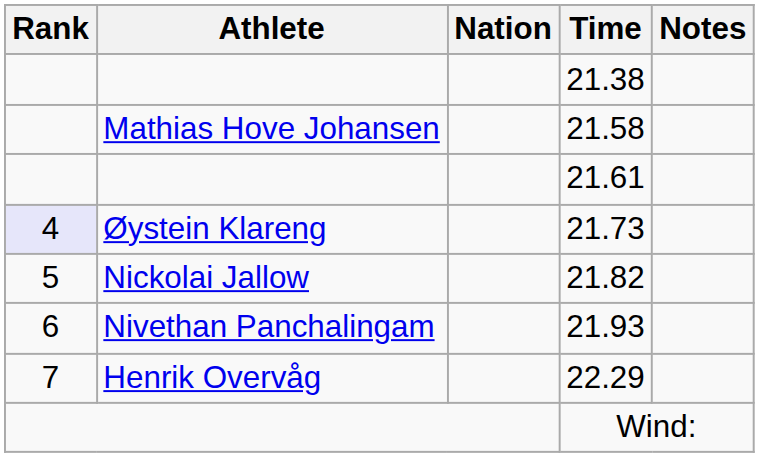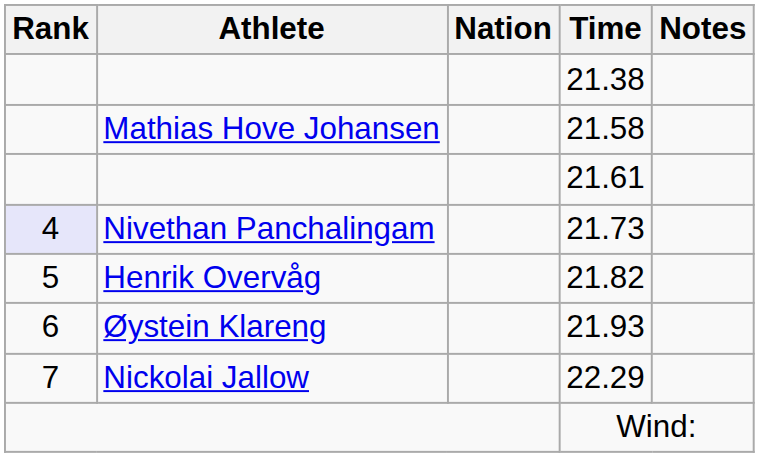21.73 | Athlete: Øystein Klareng -> Nivethan Panchalingam
21.82 | Athlete: Nickolai Jallow -> Henrik Overvåg
21.93 | Athlete: Nivethan Panchalingam -> Øystein Klareng
22.29 | Athlete: Henrik Overvåg -> Nickolai Jallow
